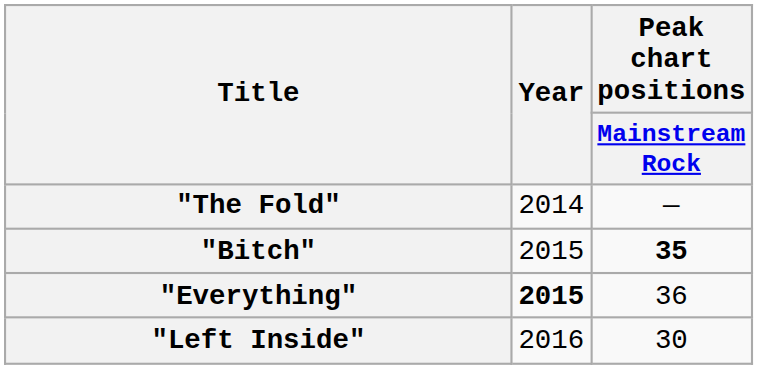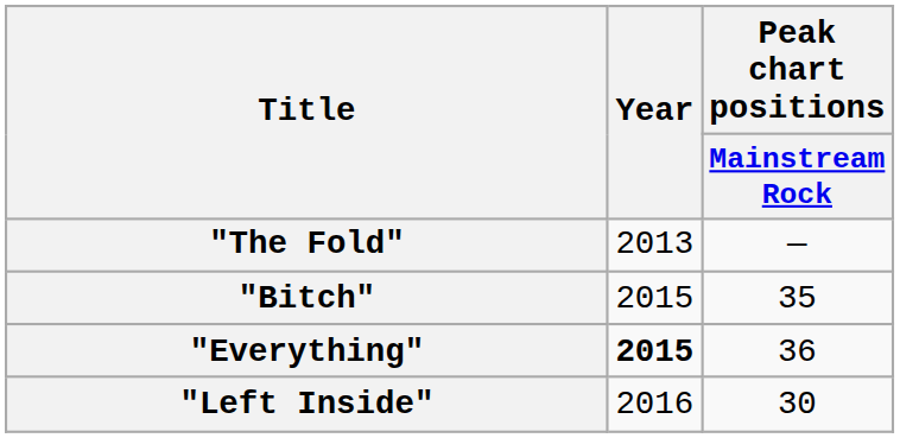"The Fold" | Year: 2014 -> 2013
"Bitch" | Peak chart positions / Mainstream Rock: bold -> normal
